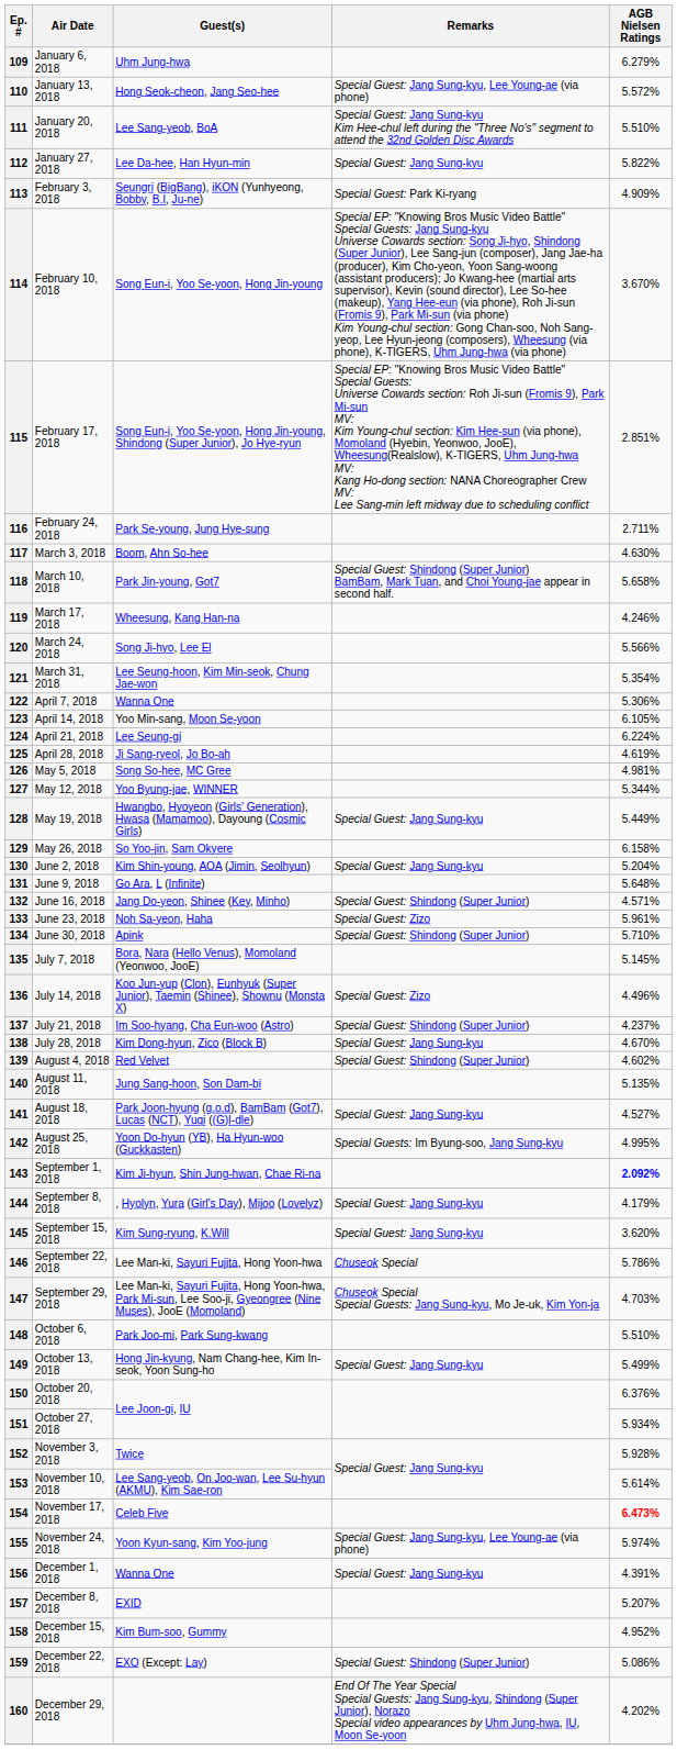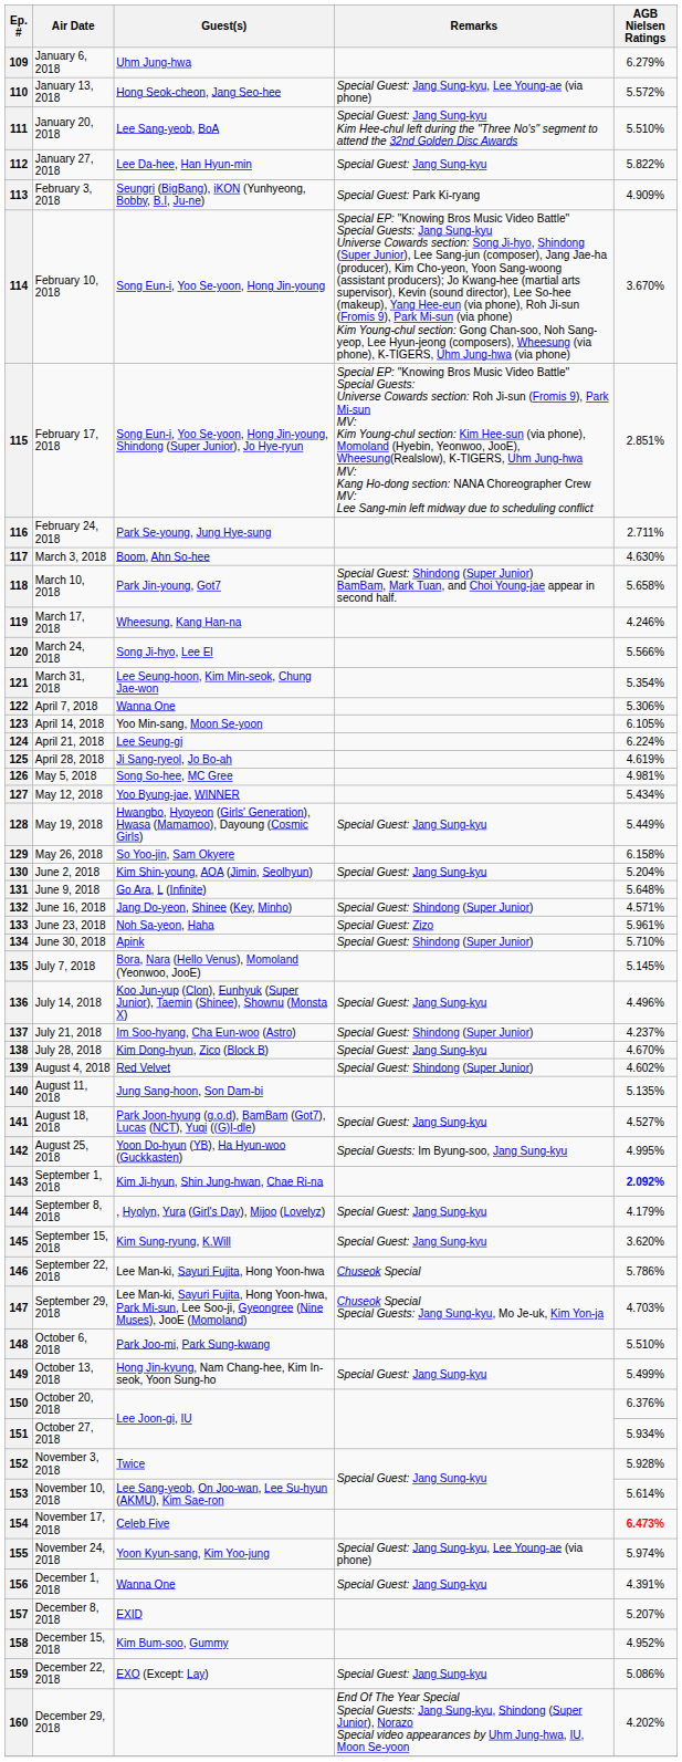127 | AGB Nielsen Ratings: 5.344% -> 5.434%
136 | Remarks: Special Guest: Zizo -> Special Guest: Jang Sung-kyu
159 | Remarks: Special Guest: Shindong (Super Junior) -> Special Guest: Jang Sung-kyu
